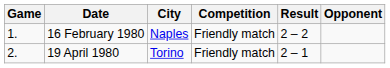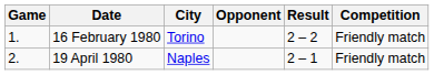columns swapped: Opponent <-> Competition
16 February 1980 | City: Naples -> Torino
19 April 1980 | City: Torino -> Naples
